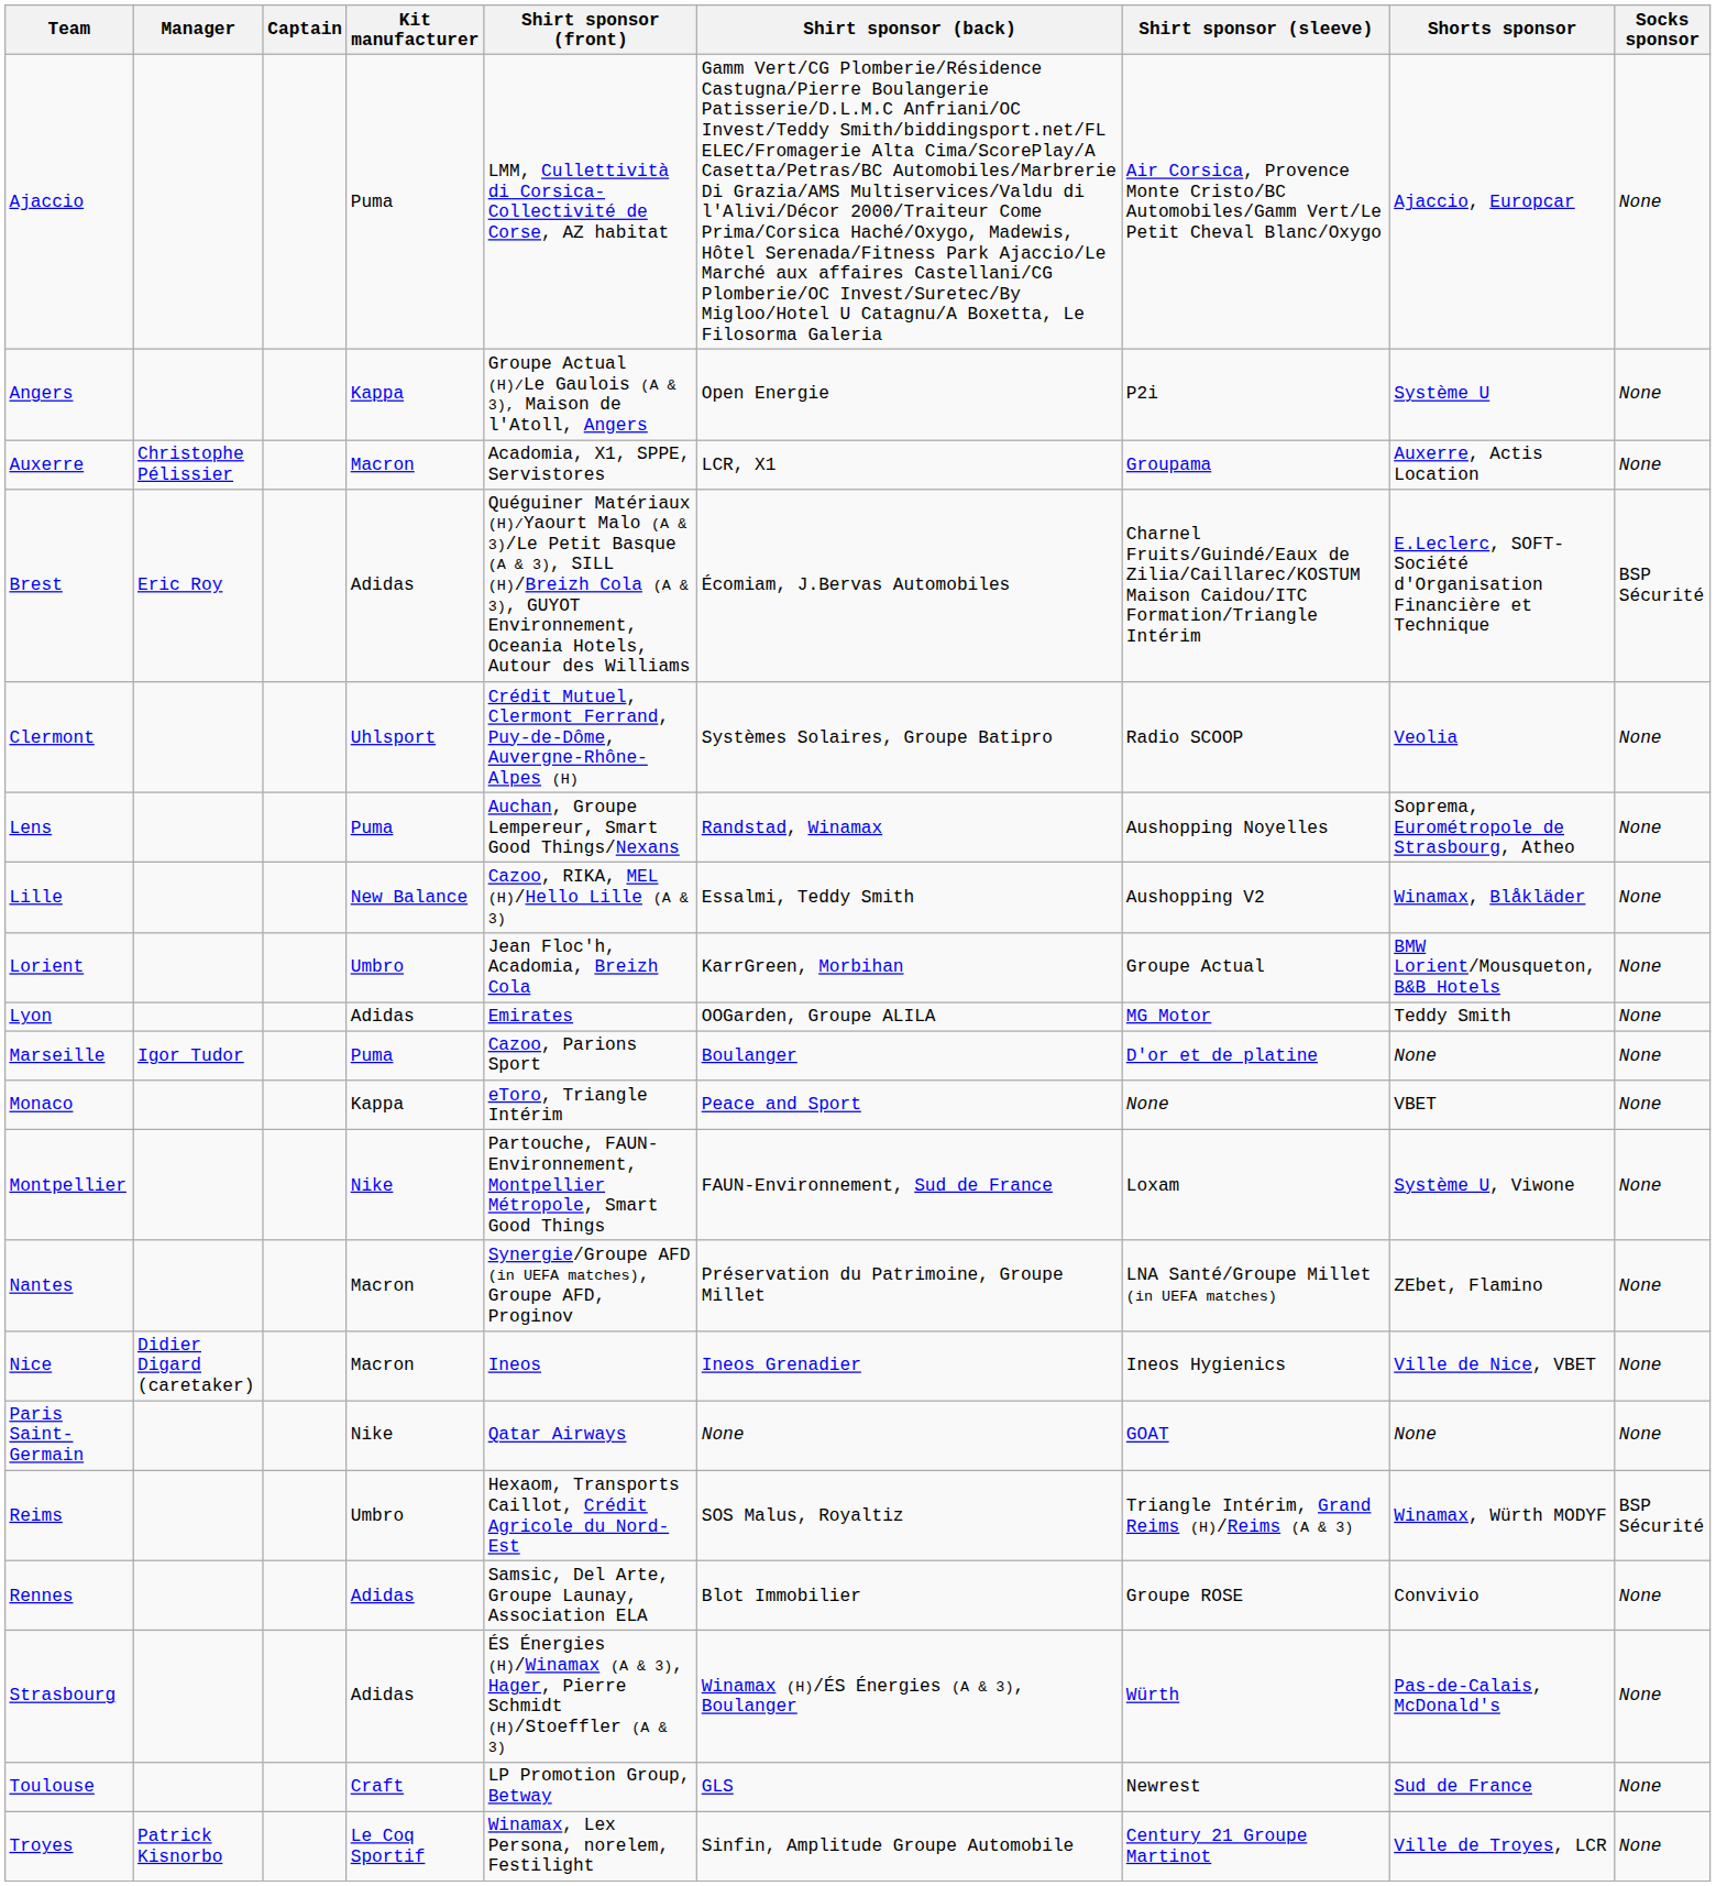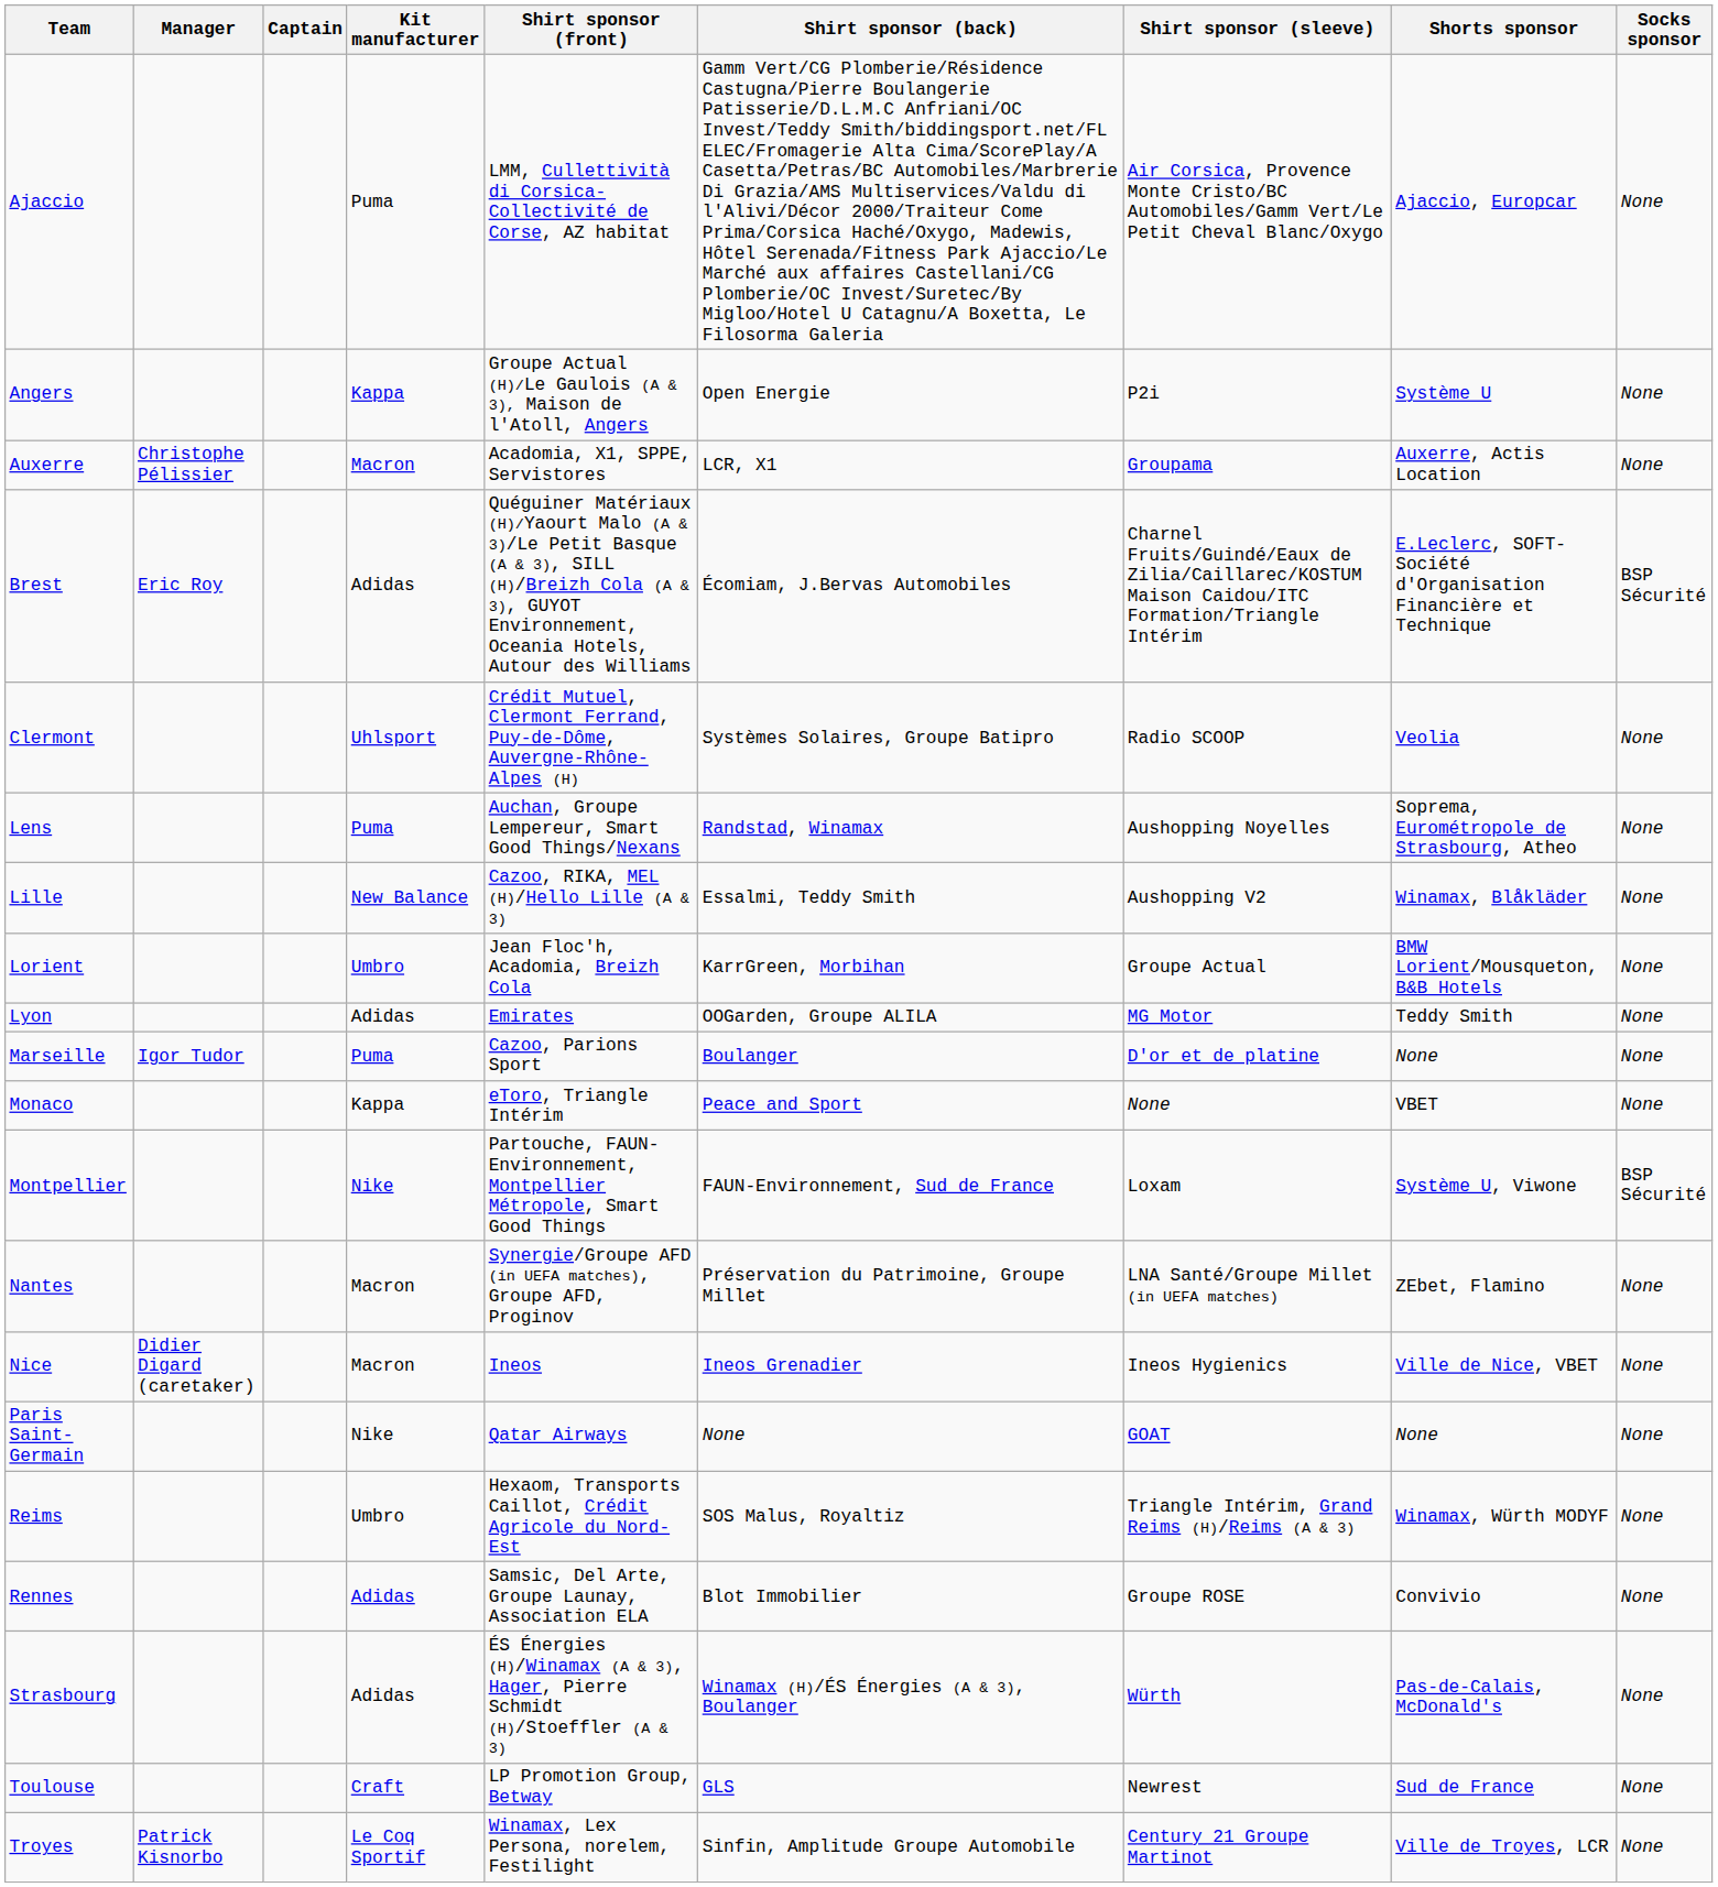Montpellier | Socks sponsor: None -> BSP Sécurité
Reims | Socks sponsor: BSP Sécurité -> None
